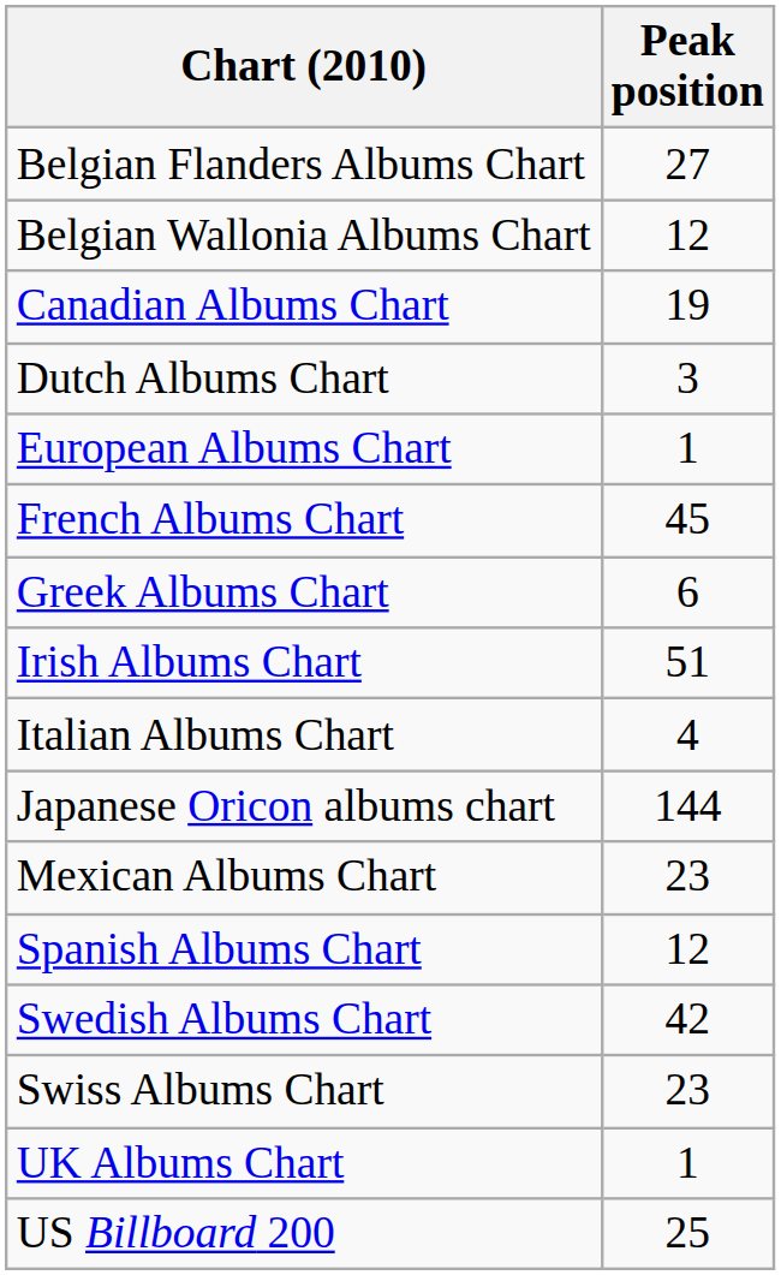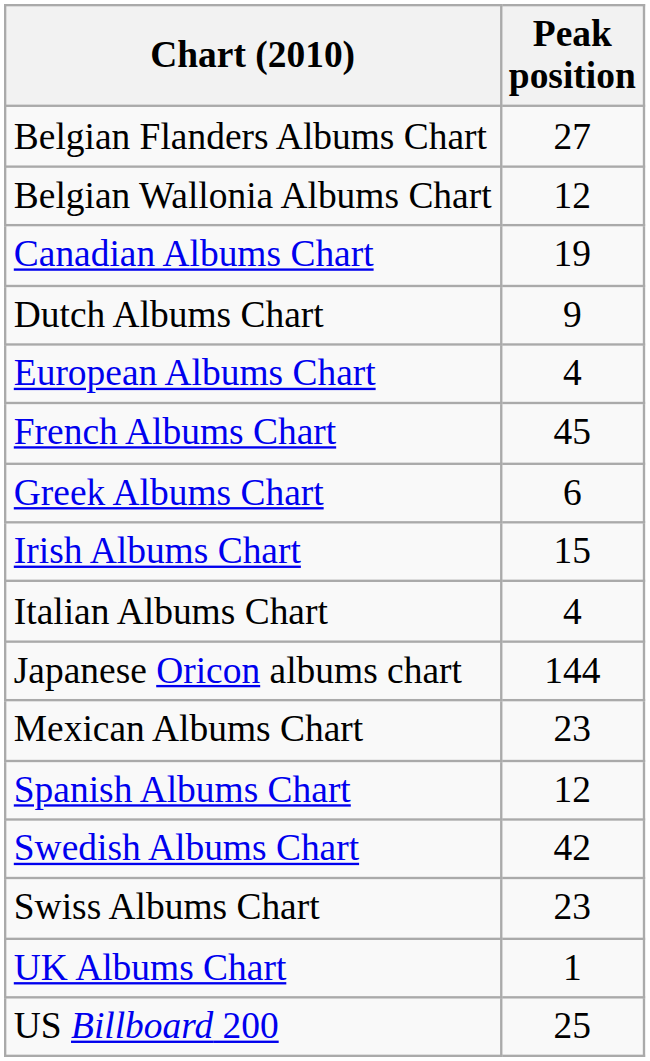Dutch Albums Chart | Peak position: 3 -> 9
European Albums Chart | Peak position: 1 -> 4
Irish Albums Chart | Peak position: 51 -> 15
